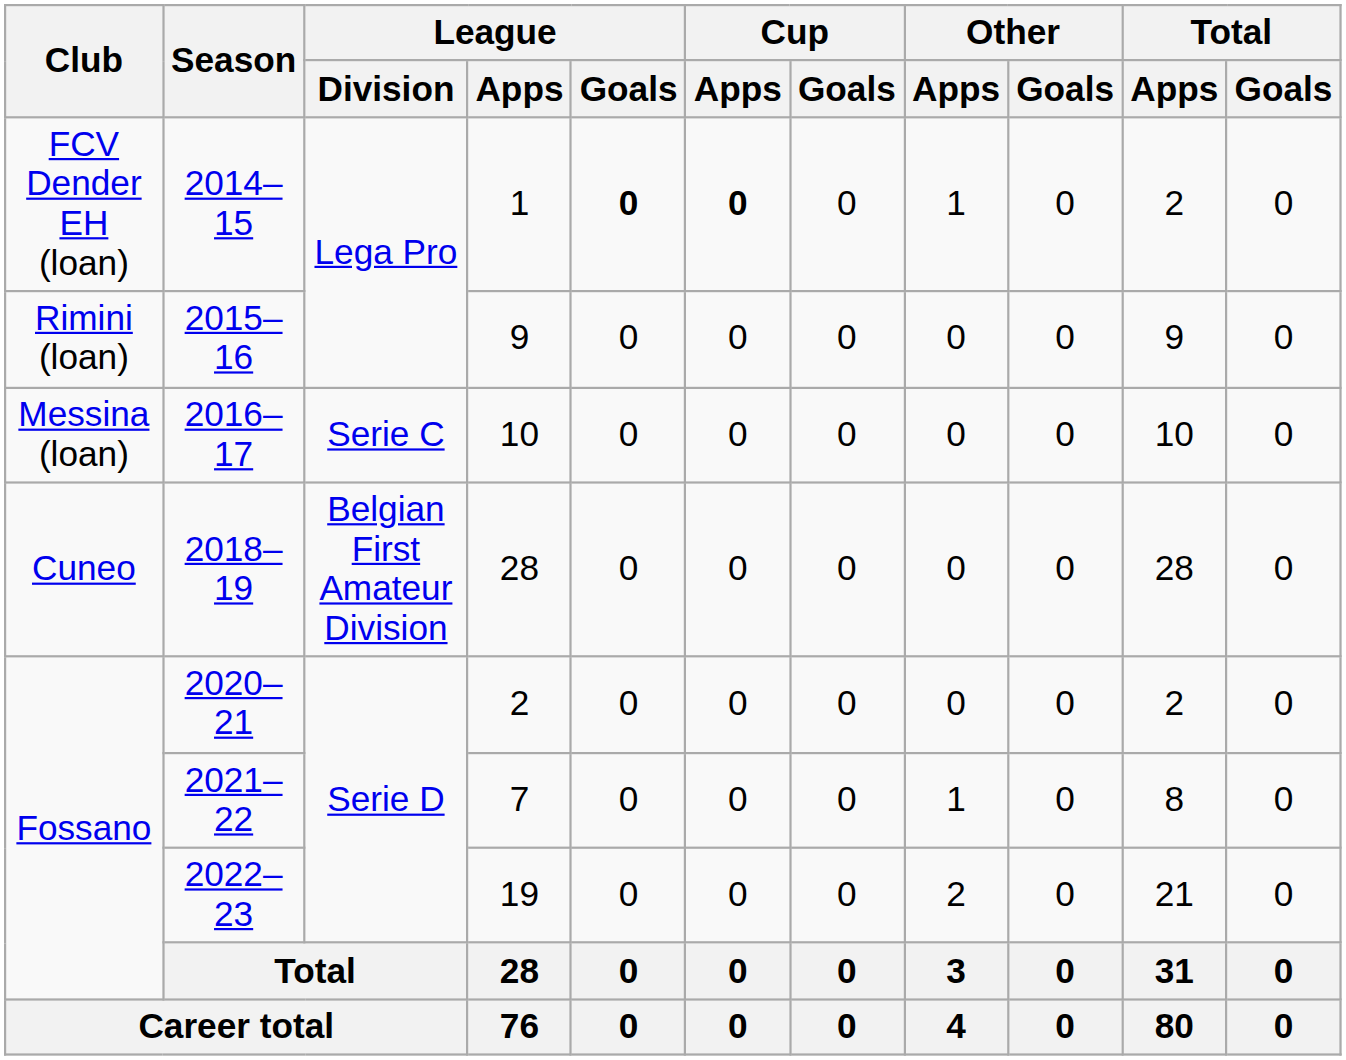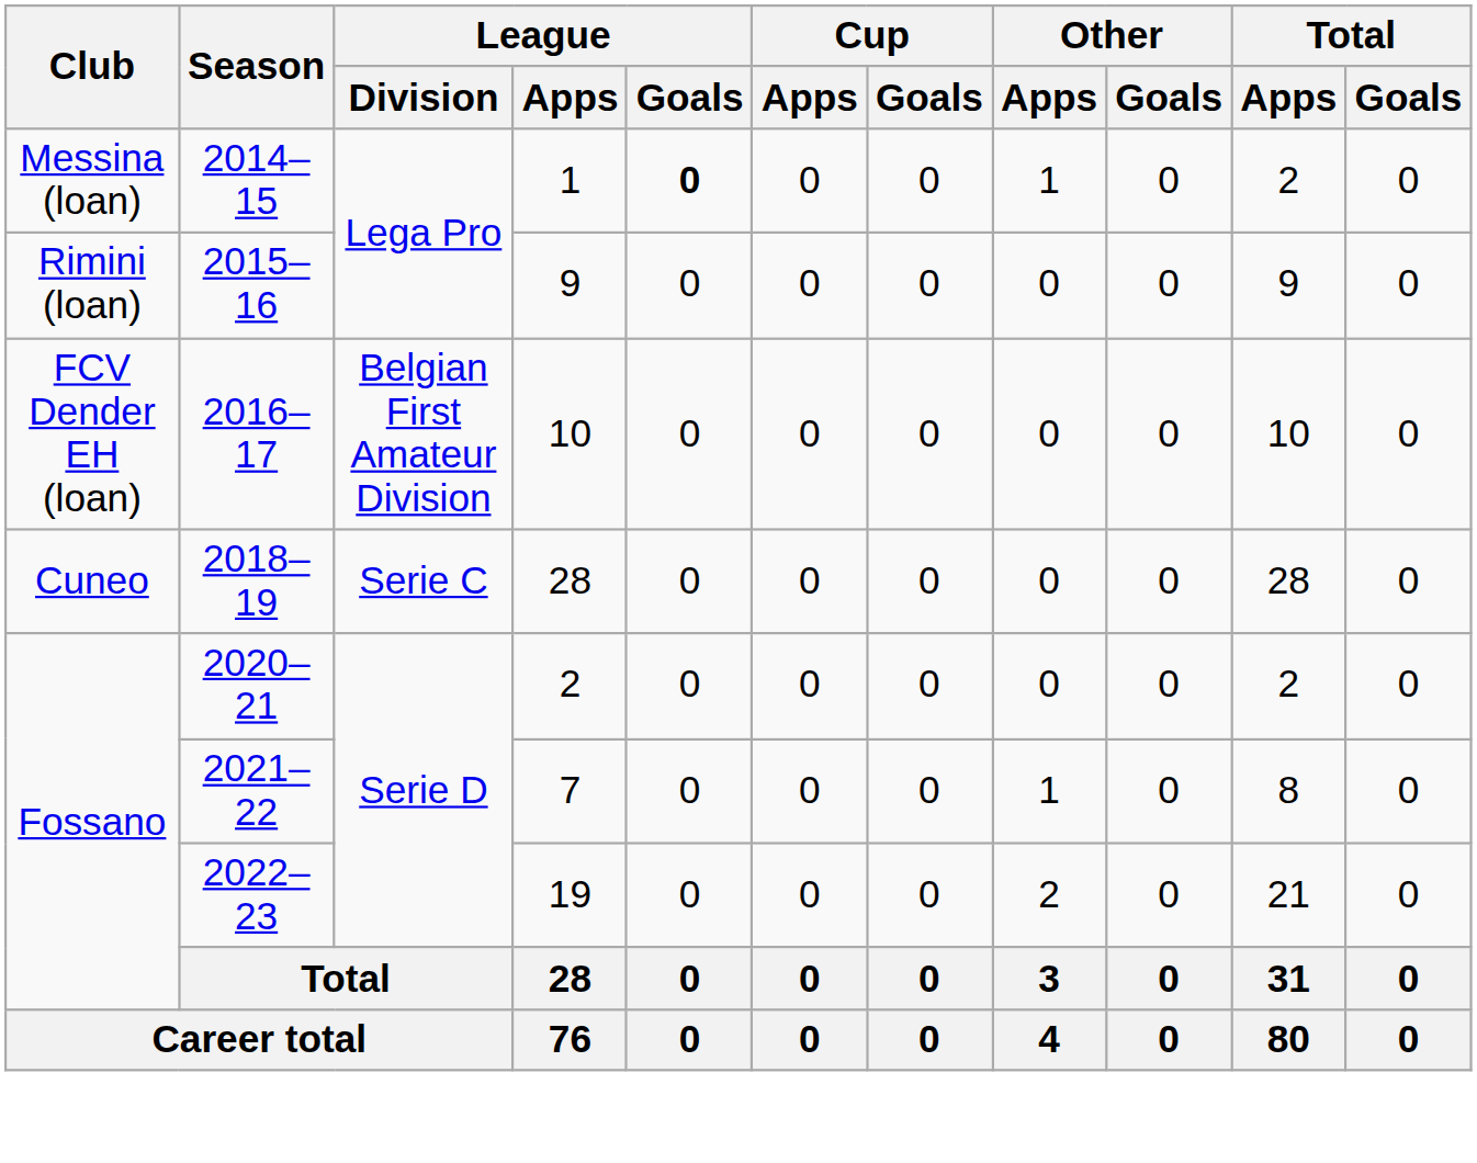2014–15 | Club: FCV Dender EH (loan) -> Messina (loan)
2014–15 | Cup / Apps: bold -> normal
2016–17 | Club: Messina (loan) -> FCV Dender EH (loan)
2016–17 | League / Division: Serie C -> Belgian First Amateur Division
2018–19 | League / Division: Belgian First Amateur Division -> Serie C
